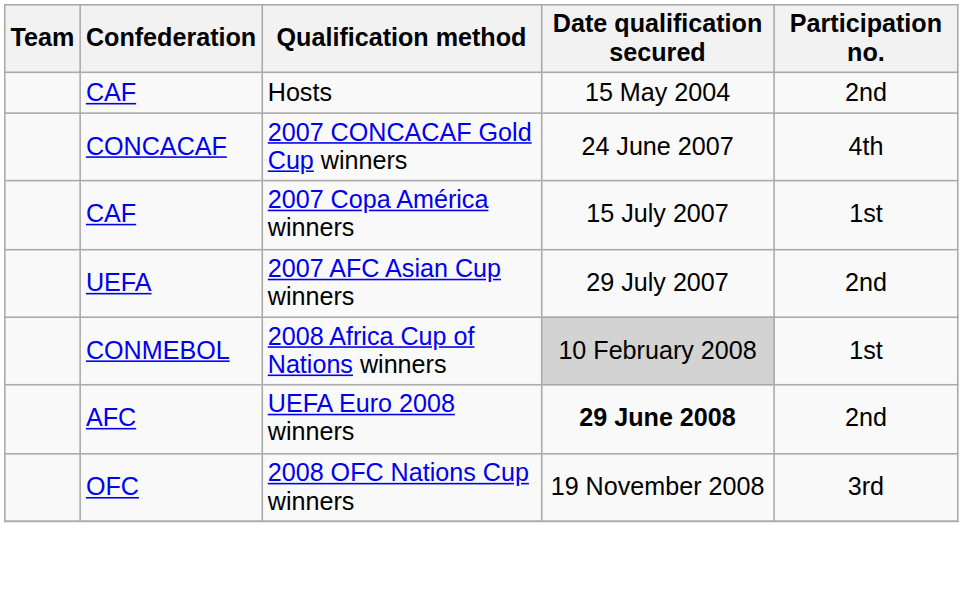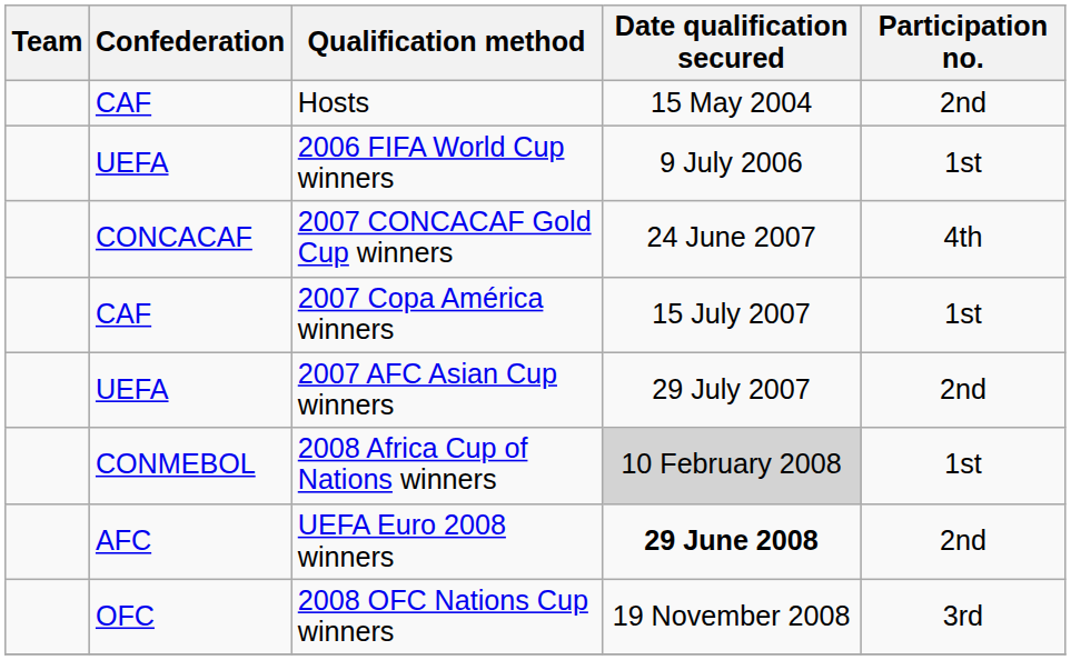+ row: UEFA | 2006 FIFA World Cup winners | 9 July 2006 | 1st
